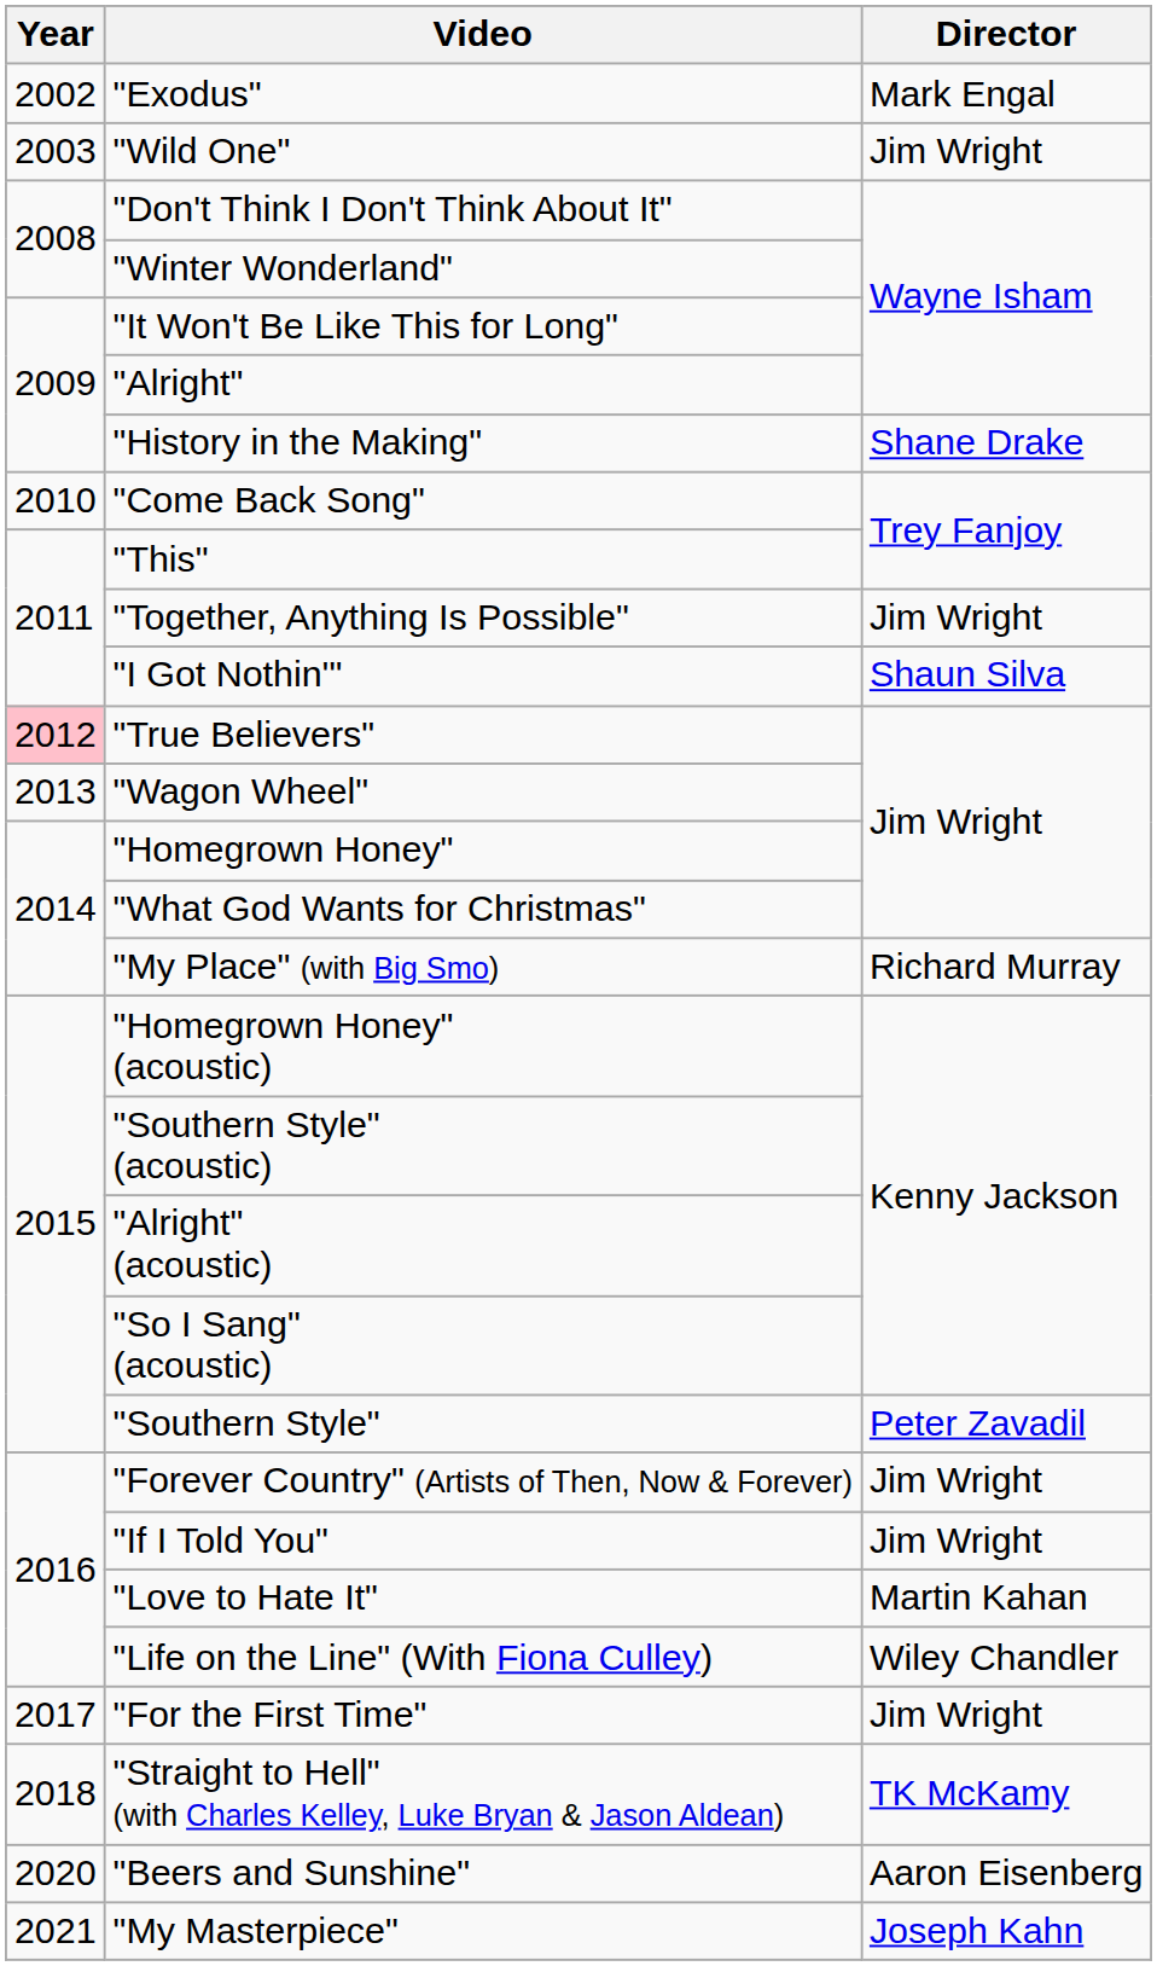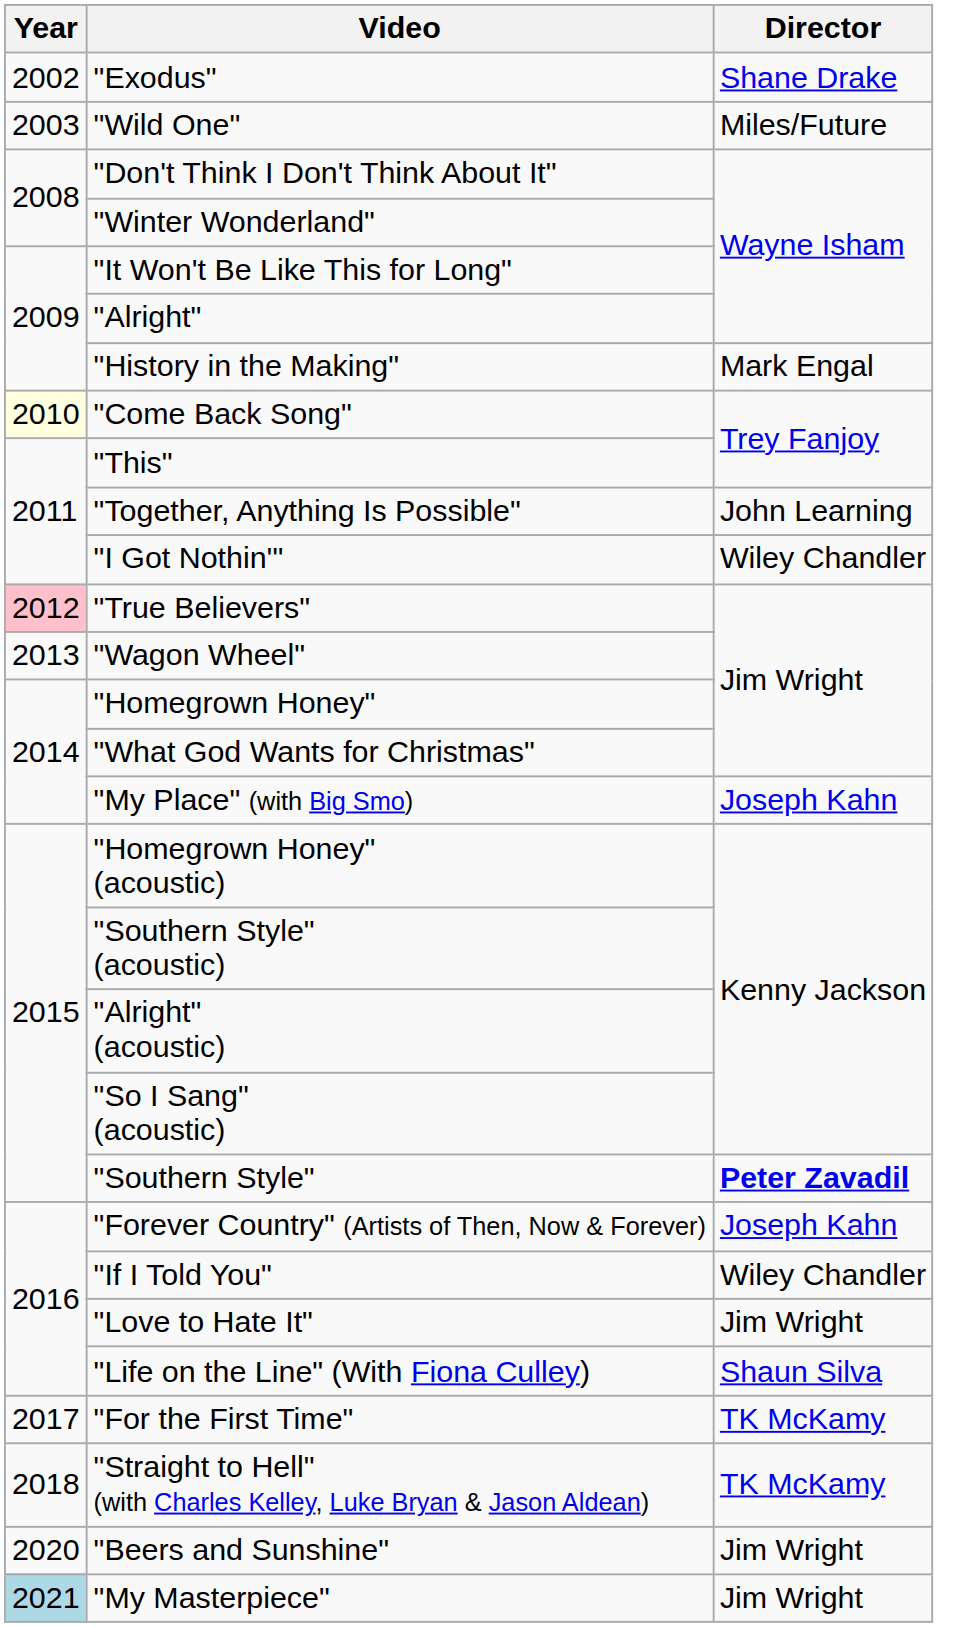"Exodus" | Director: Mark Engal -> Shane Drake
"Wild One" | Director: Jim Wright -> Miles/Future
"History in the Making" | Director: Shane Drake -> Mark Engal
"Come Back Song" | Year: no background -> lightyellow background
"Together, Anything Is Possible" | Director: Jim Wright -> John Learning
"I Got Nothin'" | Director: Shaun Silva -> Wiley Chandler
"My Place" (with Big Smo) | Director: Richard Murray -> Joseph Kahn
"Southern Style" | Director: normal -> bold
"Forever Country" (Artists of Then, Now & Forever) | Director: Jim Wright -> Joseph Kahn
"If I Told You" | Director: Jim Wright -> Wiley Chandler
"Love to Hate It" | Director: Martin Kahan -> Jim Wright
"Life on the Line" (With Fiona Culley) | Director: Wiley Chandler -> Shaun Silva
"For the First Time" | Director: Jim Wright -> TK McKamy
"Beers and Sunshine" | Director: Aaron Eisenberg -> Jim Wright
"My Masterpiece" | Year: no background -> lightblue background
"My Masterpiece" | Director: Joseph Kahn -> Jim Wright
